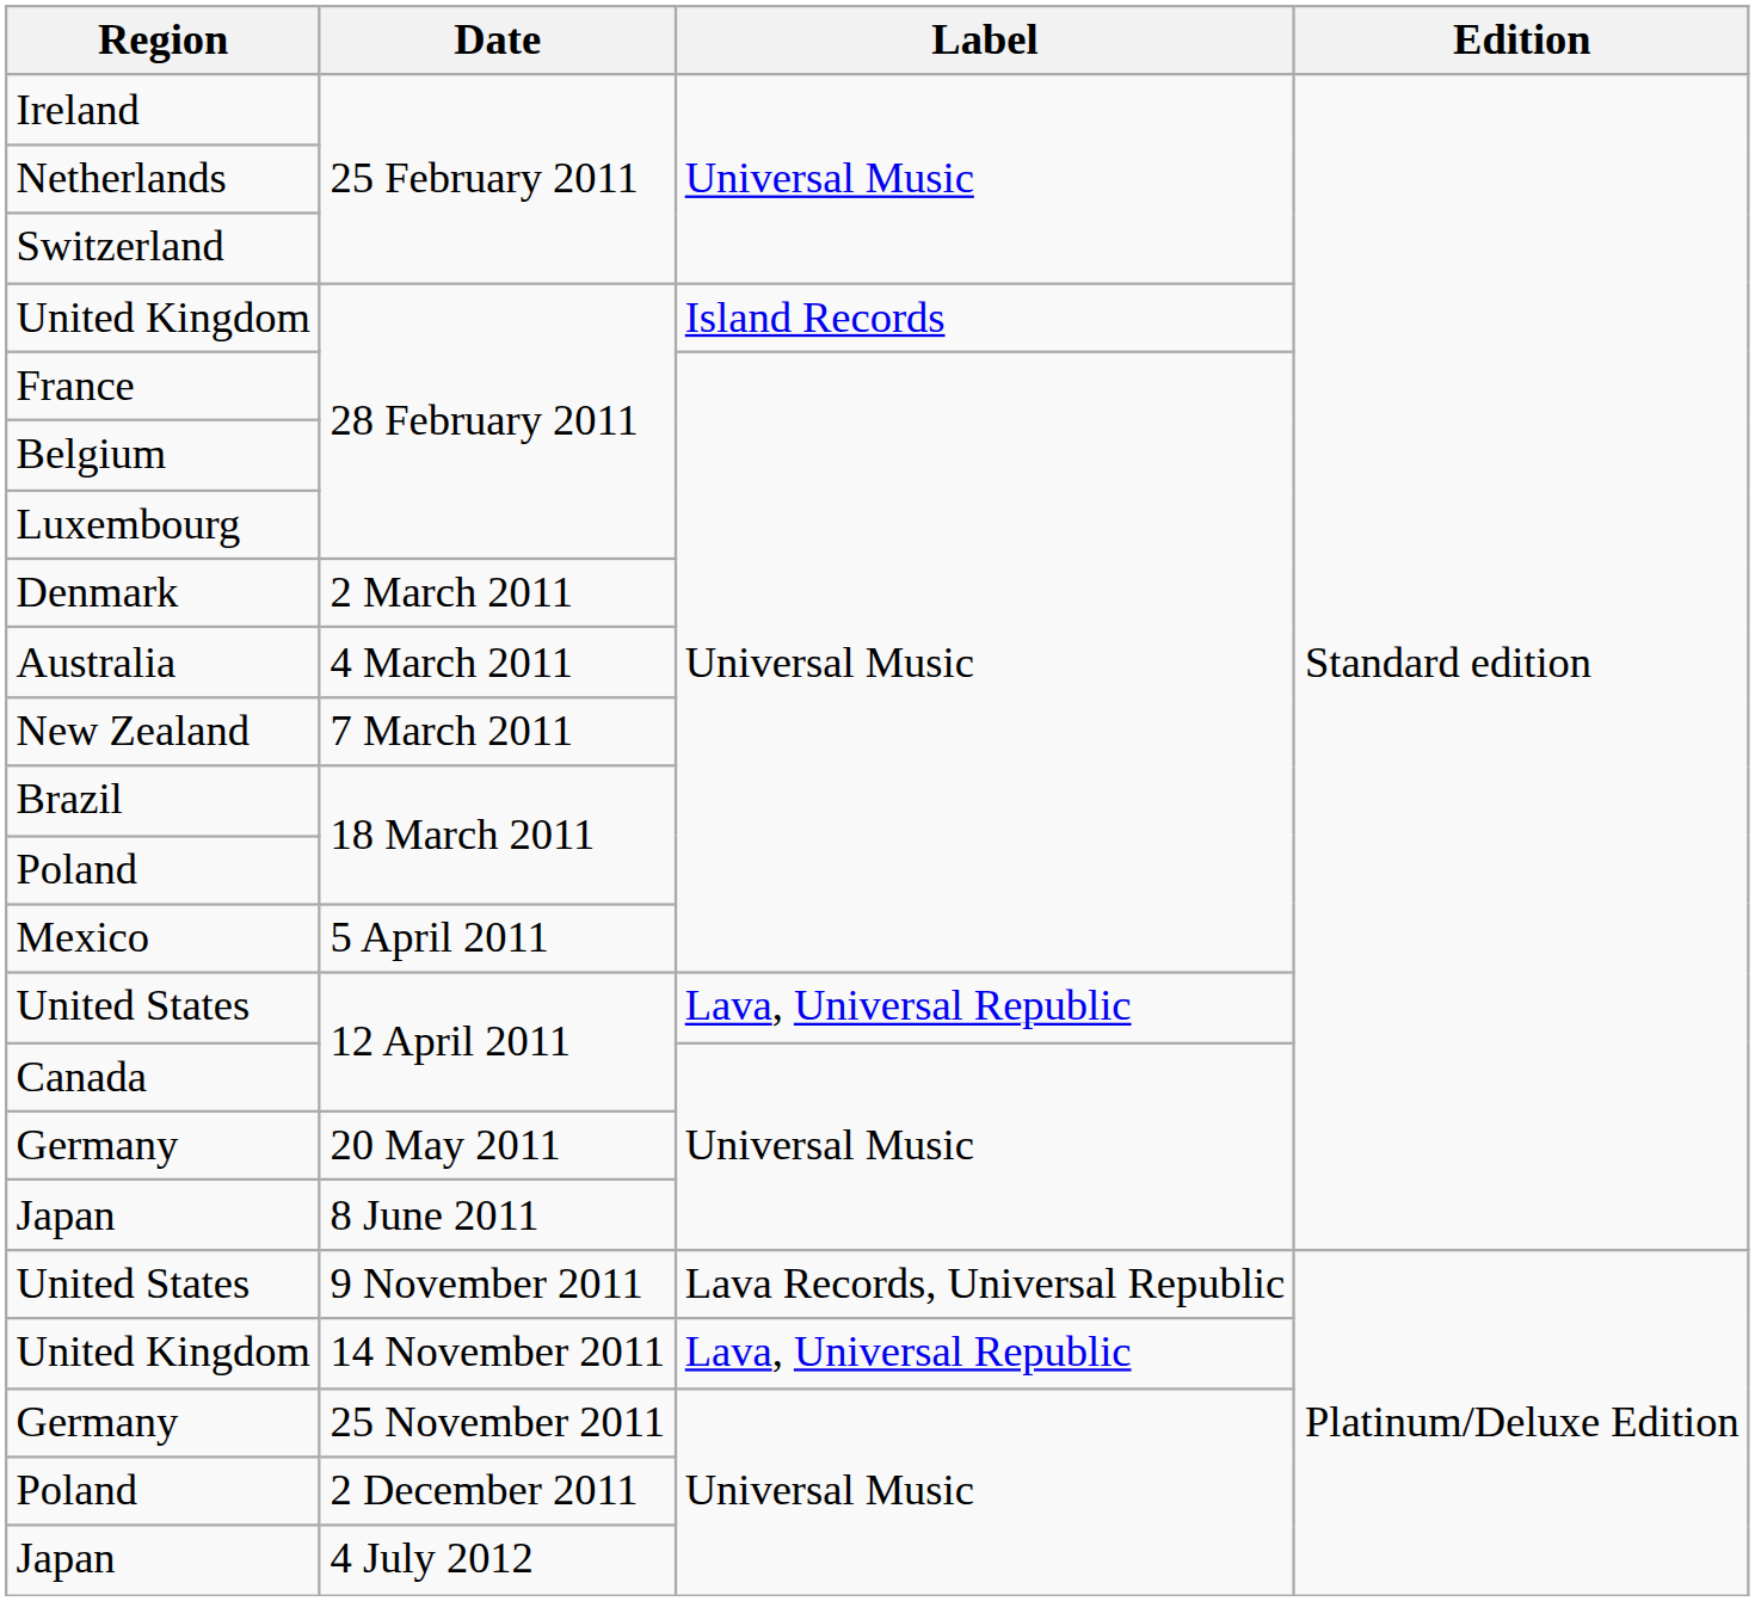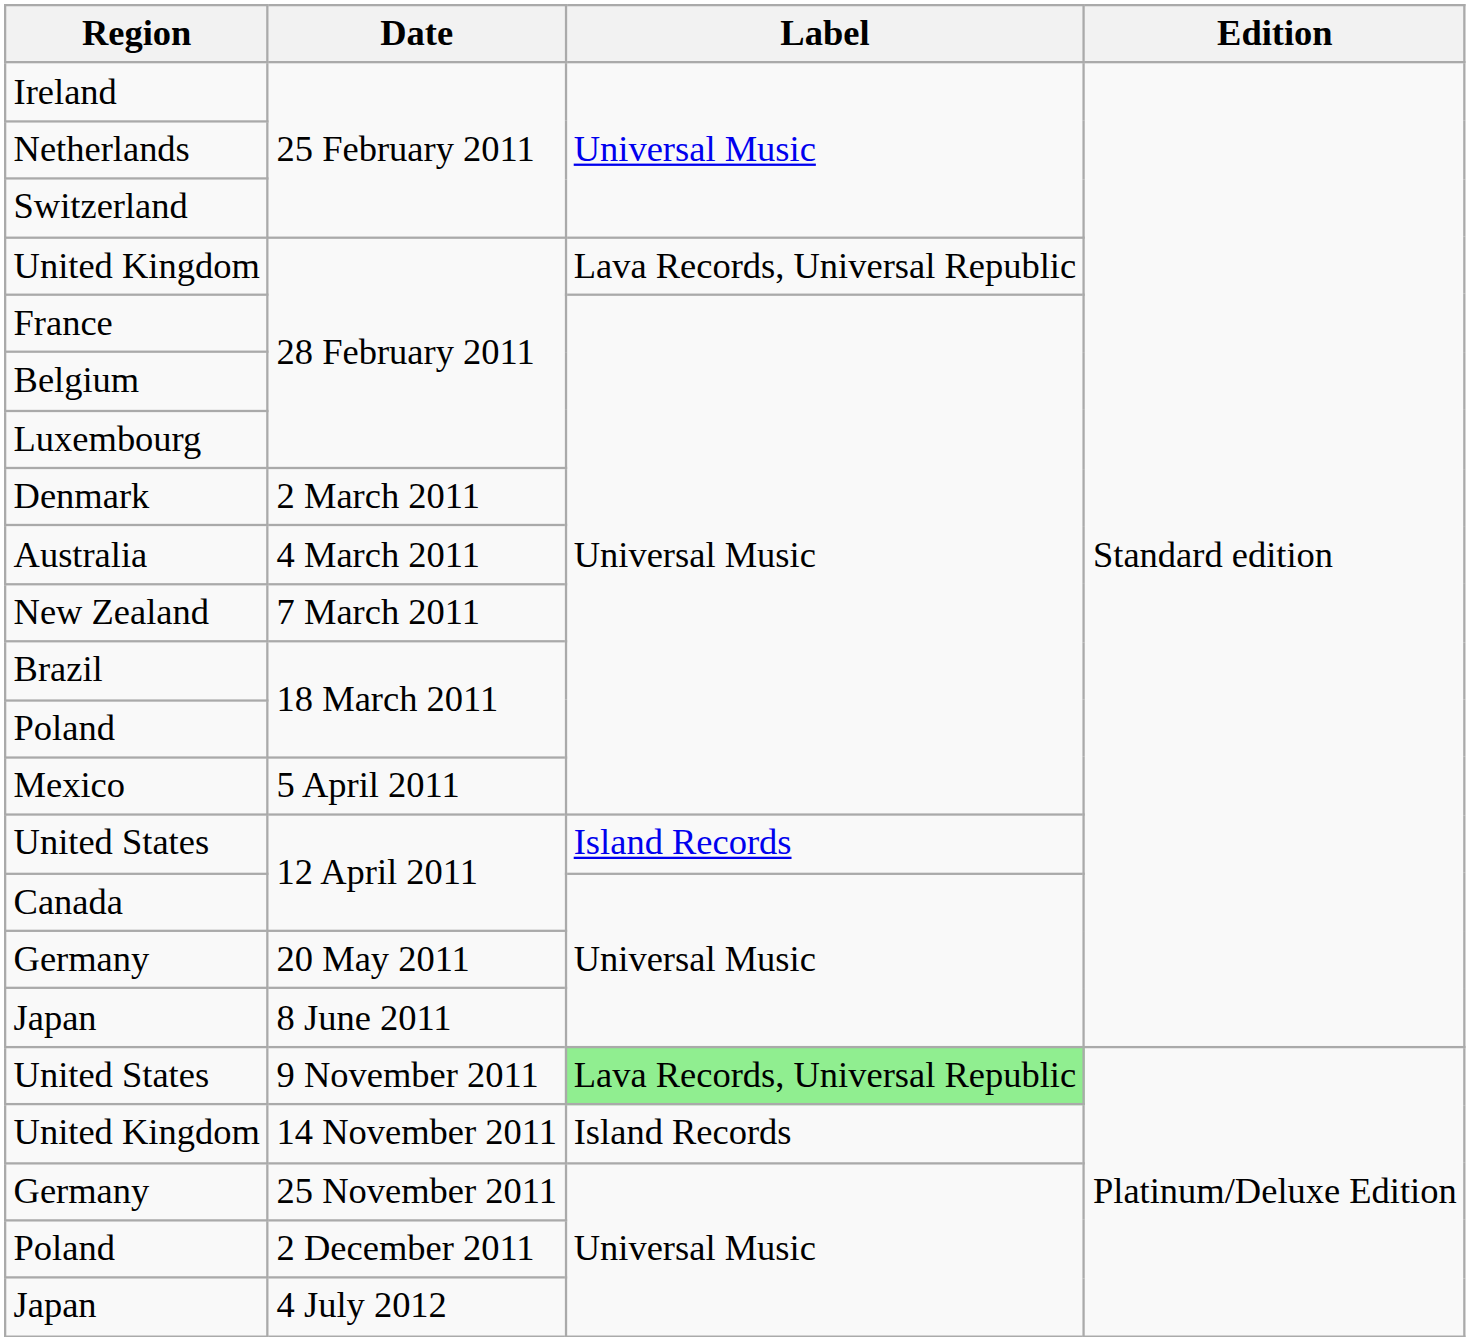United Kingdom / 28 February 2011 | Label: Island Records -> Lava Records, Universal Republic
United States / 12 April 2011 | Label: Lava, Universal Republic -> Island Records
United States / 9 November 2011 | Label: no background -> lightgreen background
United Kingdom / 14 November 2011 | Label: Lava, Universal Republic -> Island Records
